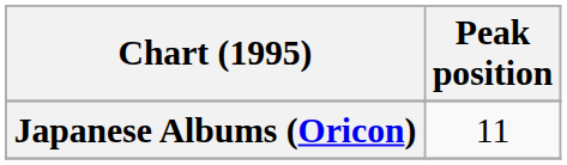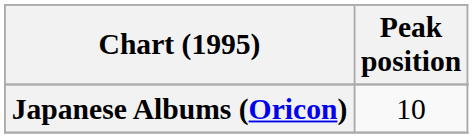Japanese Albums (Oricon) | Peak position: 11 -> 10
